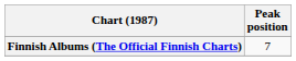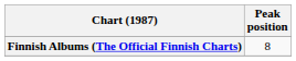Finnish Albums (The Official Finnish Charts) | Peak position: 7 -> 8
